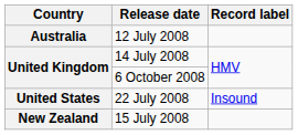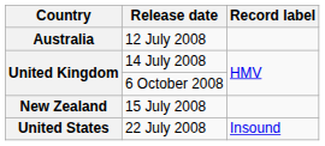rows swapped: 15 July 2008 <-> 22 July 2008
